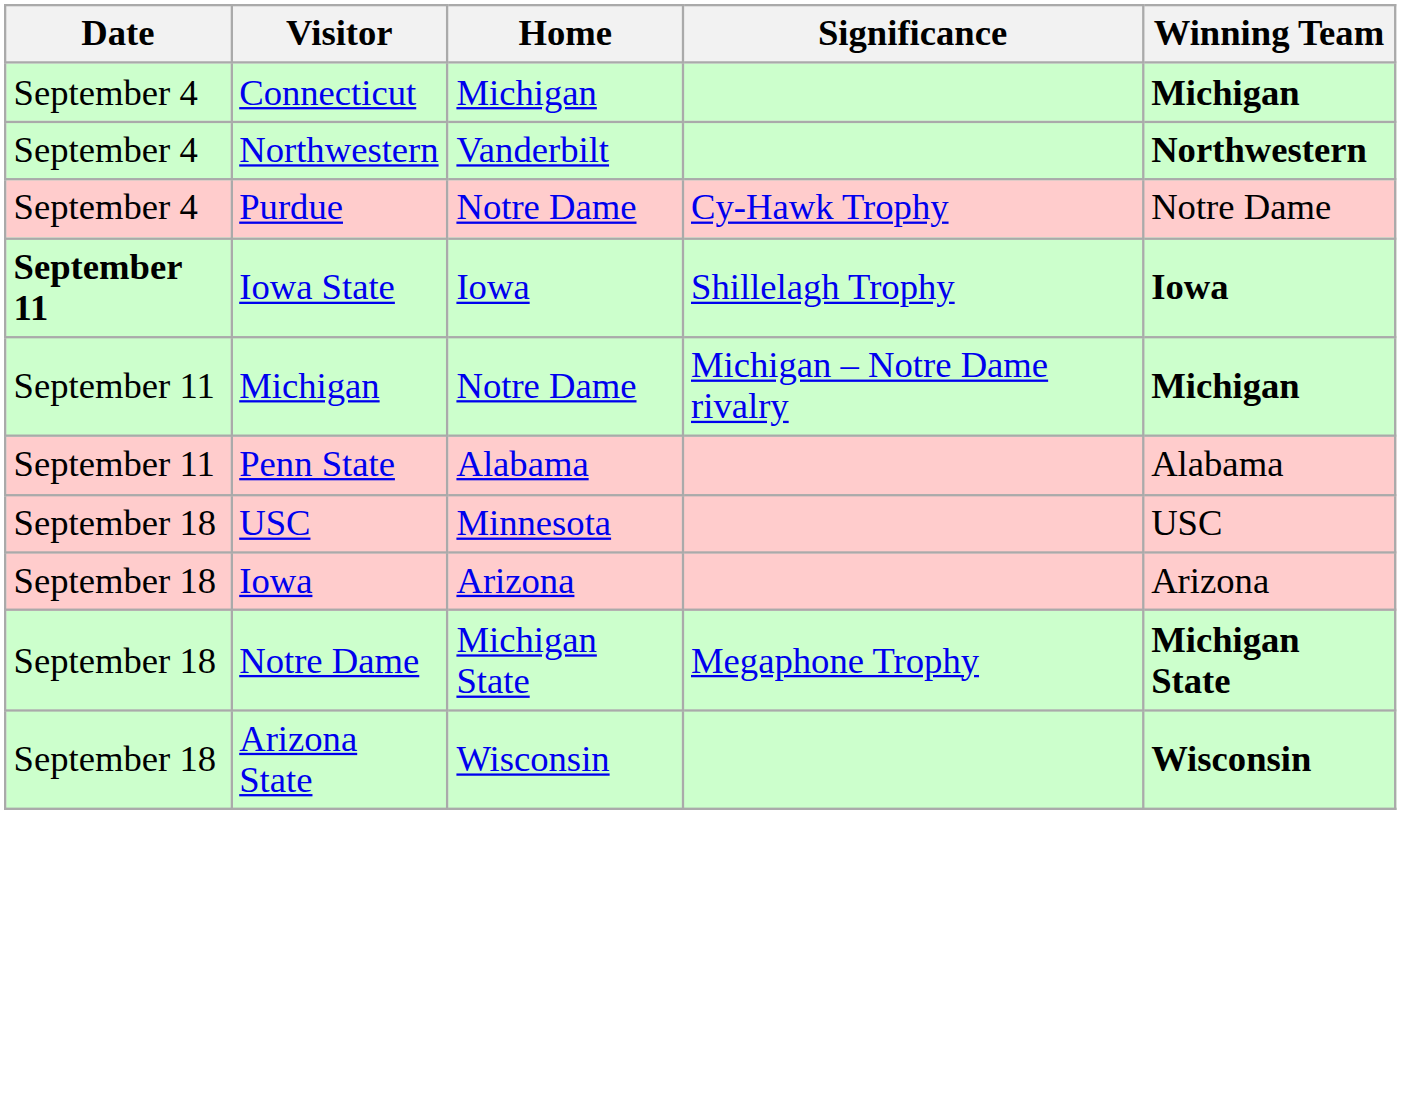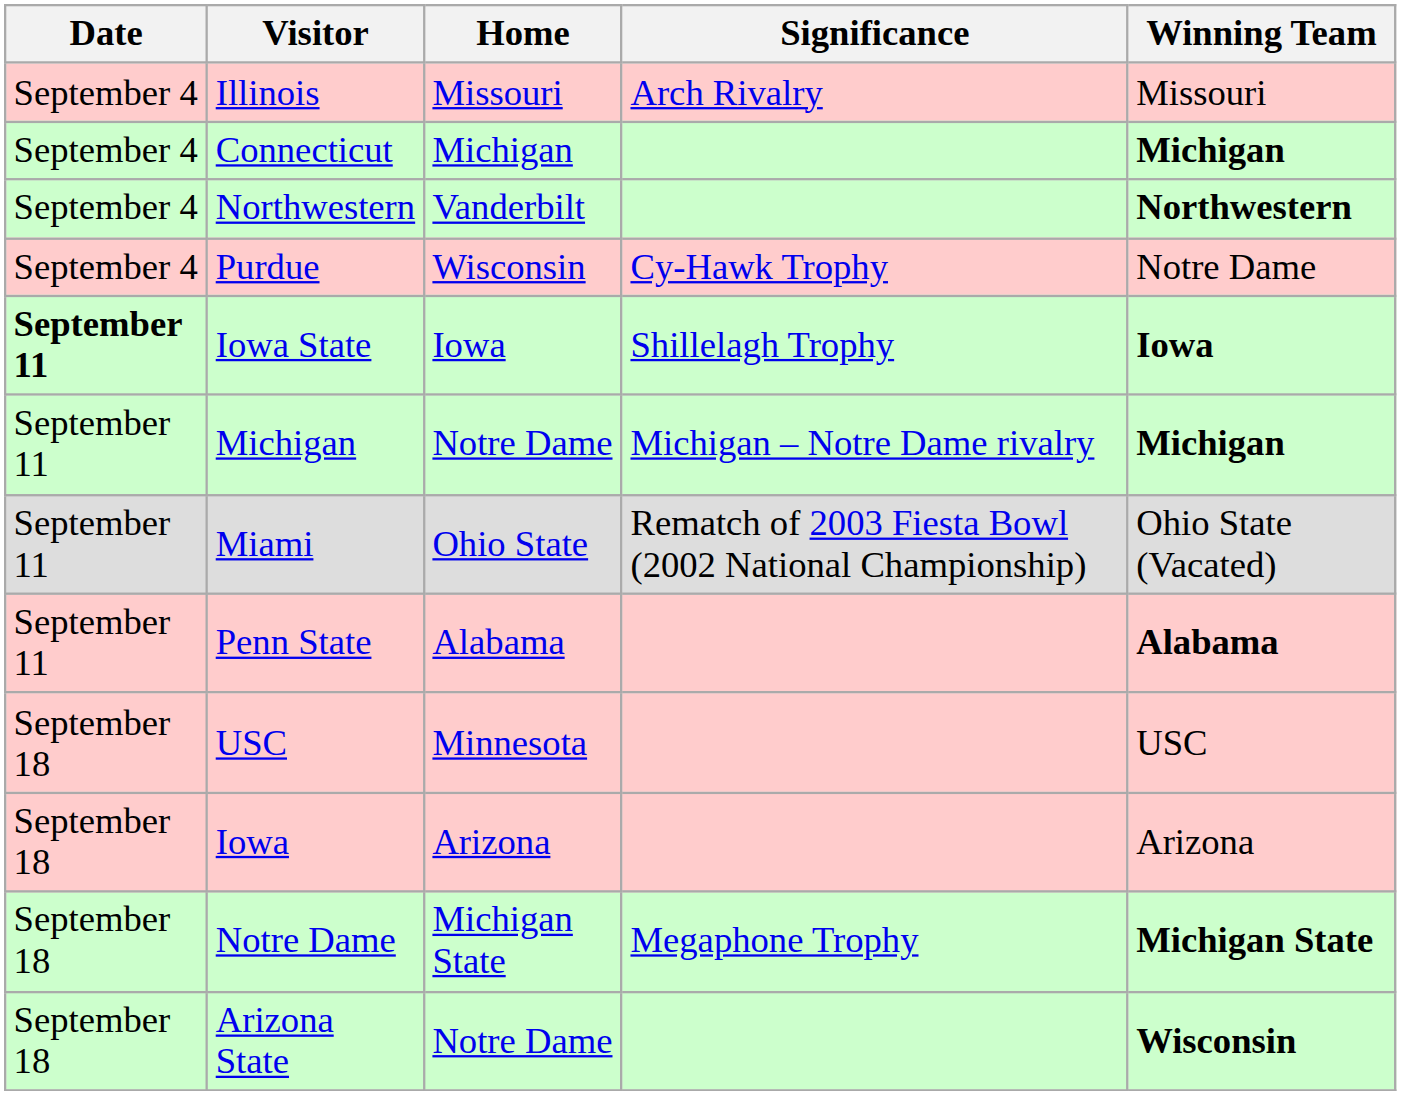+ row: September 4 | Illinois | Missouri | Arch Rivalry | Missouri
Purdue | Home: Notre Dame -> Wisconsin
+ row: September 11 | Miami | Ohio State | Rematch of 2003 Fiesta Bowl (2002 National Championship) | Ohio State (Vacated)
Penn State | Winning Team: normal -> bold
Arizona State | Home: Wisconsin -> Notre Dame
